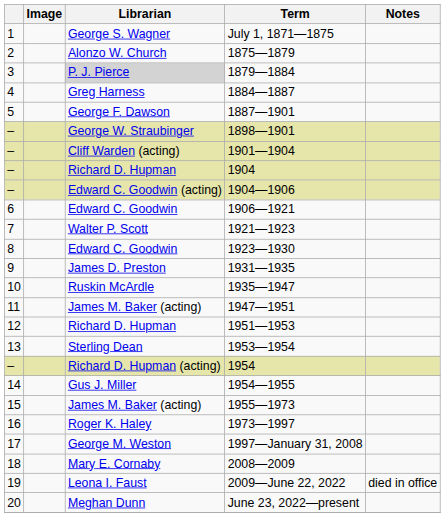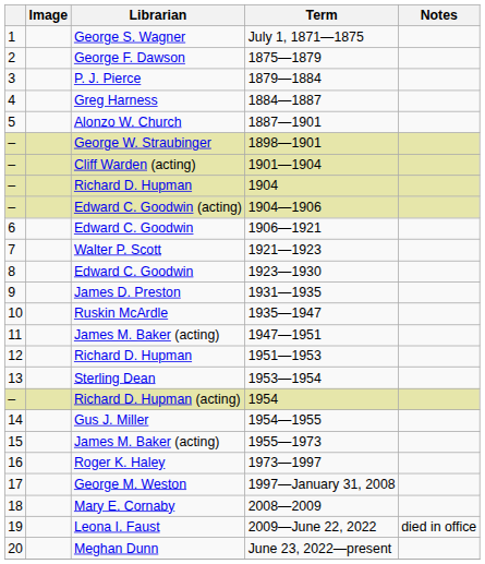1875—1879 | Librarian: Alonzo W. Church -> George F. Dawson
1879—1884 | Librarian: lightgrey background -> no background
1887—1901 | Librarian: George F. Dawson -> Alonzo W. Church
